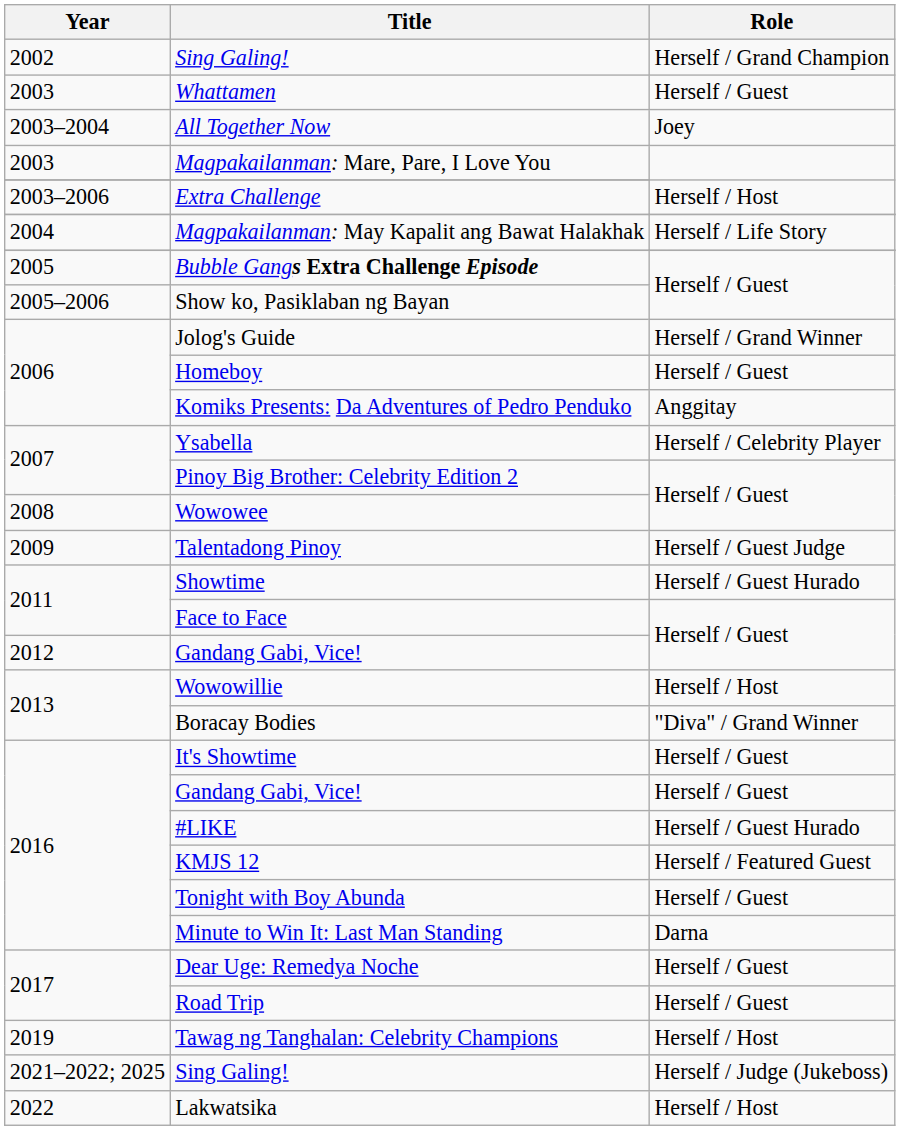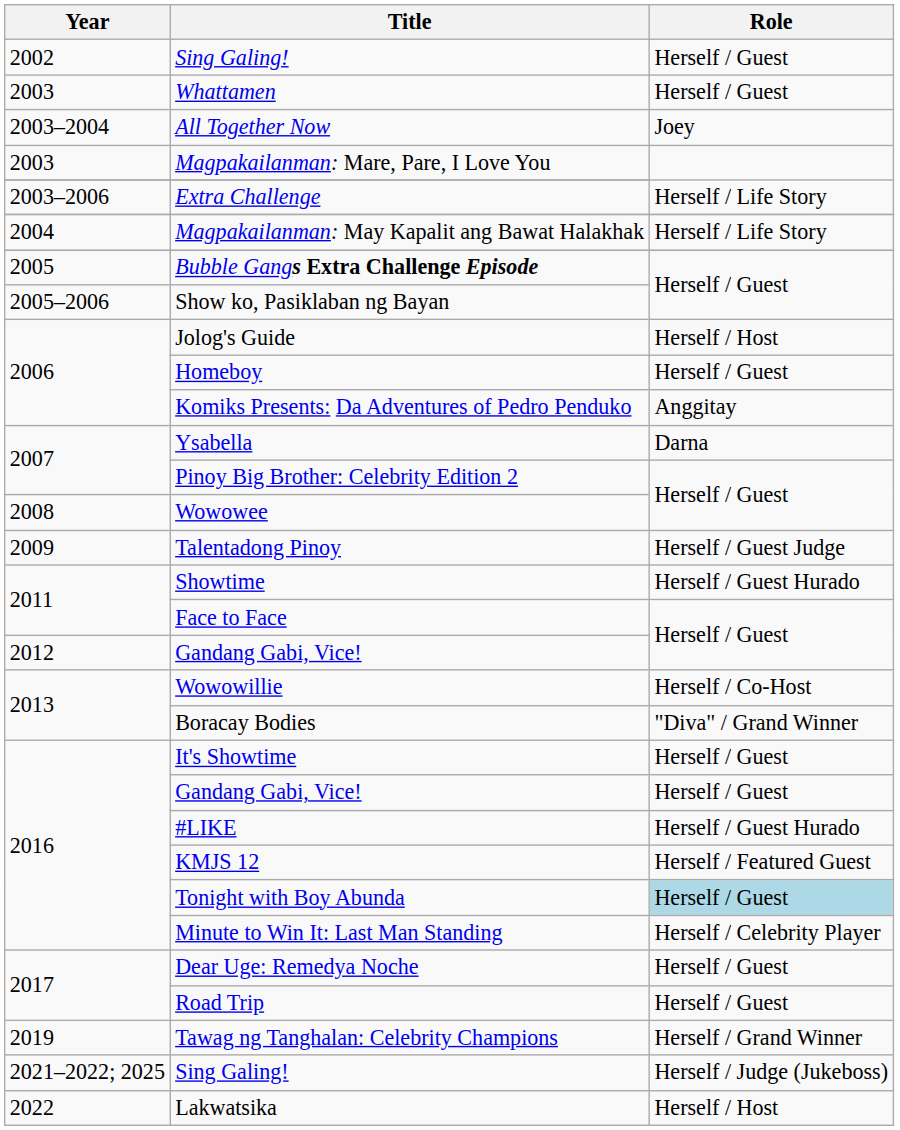2002 / Sing Galing! | Role: Herself / Grand Champion -> Herself / Guest
Extra Challenge | Role: Herself / Host -> Herself / Life Story
Jolog's Guide | Role: Herself / Grand Winner -> Herself / Host
Ysabella | Role: Herself / Celebrity Player -> Darna
Wowowillie | Role: Herself / Host -> Herself / Co-Host
Tonight with Boy Abunda | Role: no background -> lightblue background
Minute to Win It: Last Man Standing | Role: Darna -> Herself / Celebrity Player
Tawag ng Tanghalan: Celebrity Champions | Role: Herself / Host -> Herself / Grand Winner
